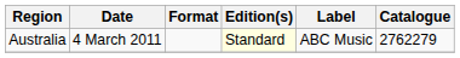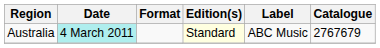Australia | Date: no background -> paleturquoise background
Australia | Catalogue: 2762279 -> 2767679
